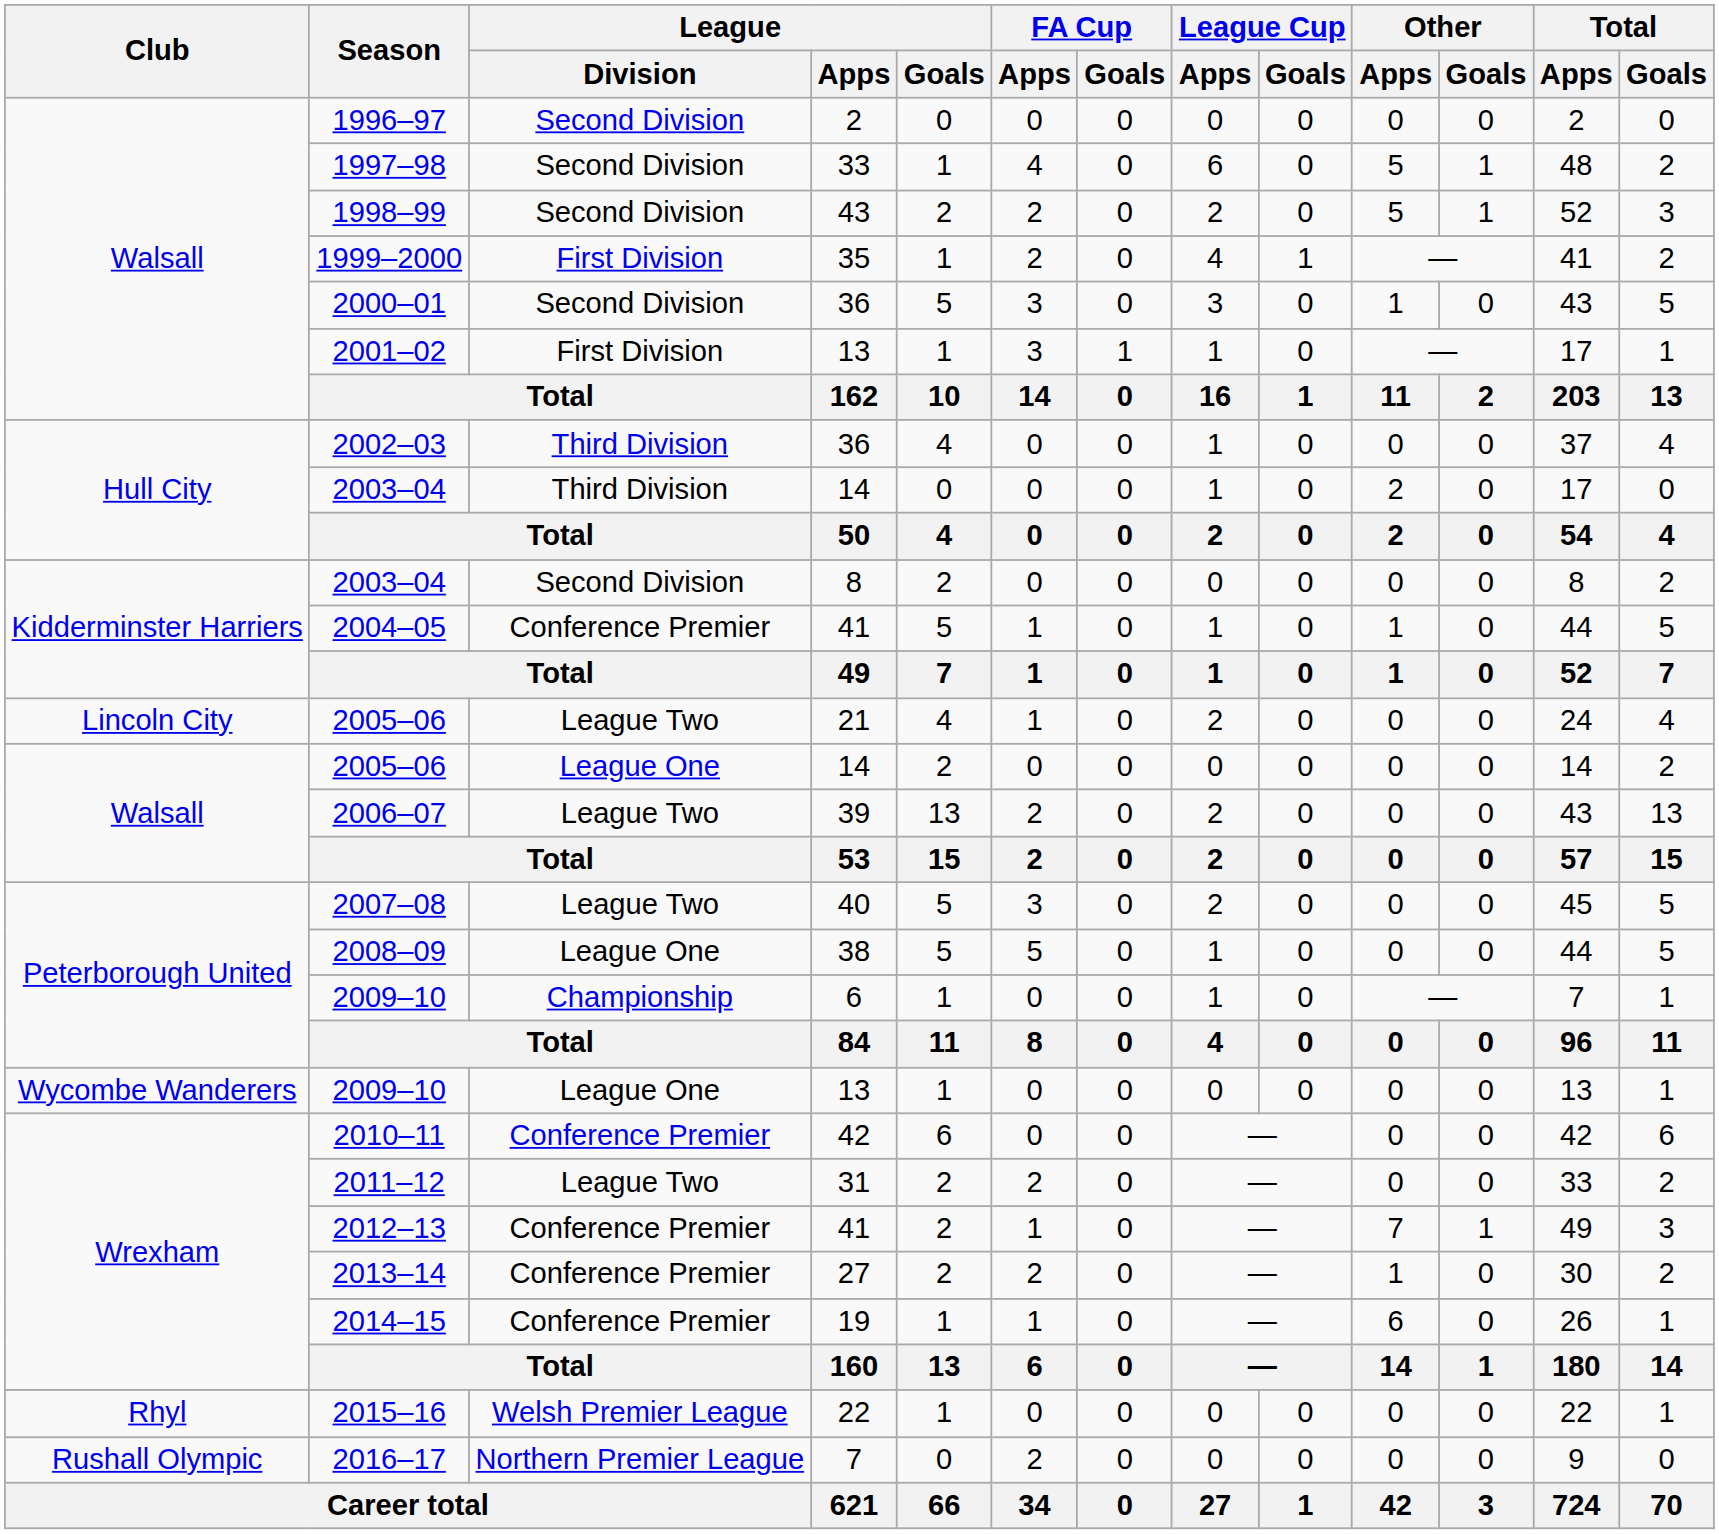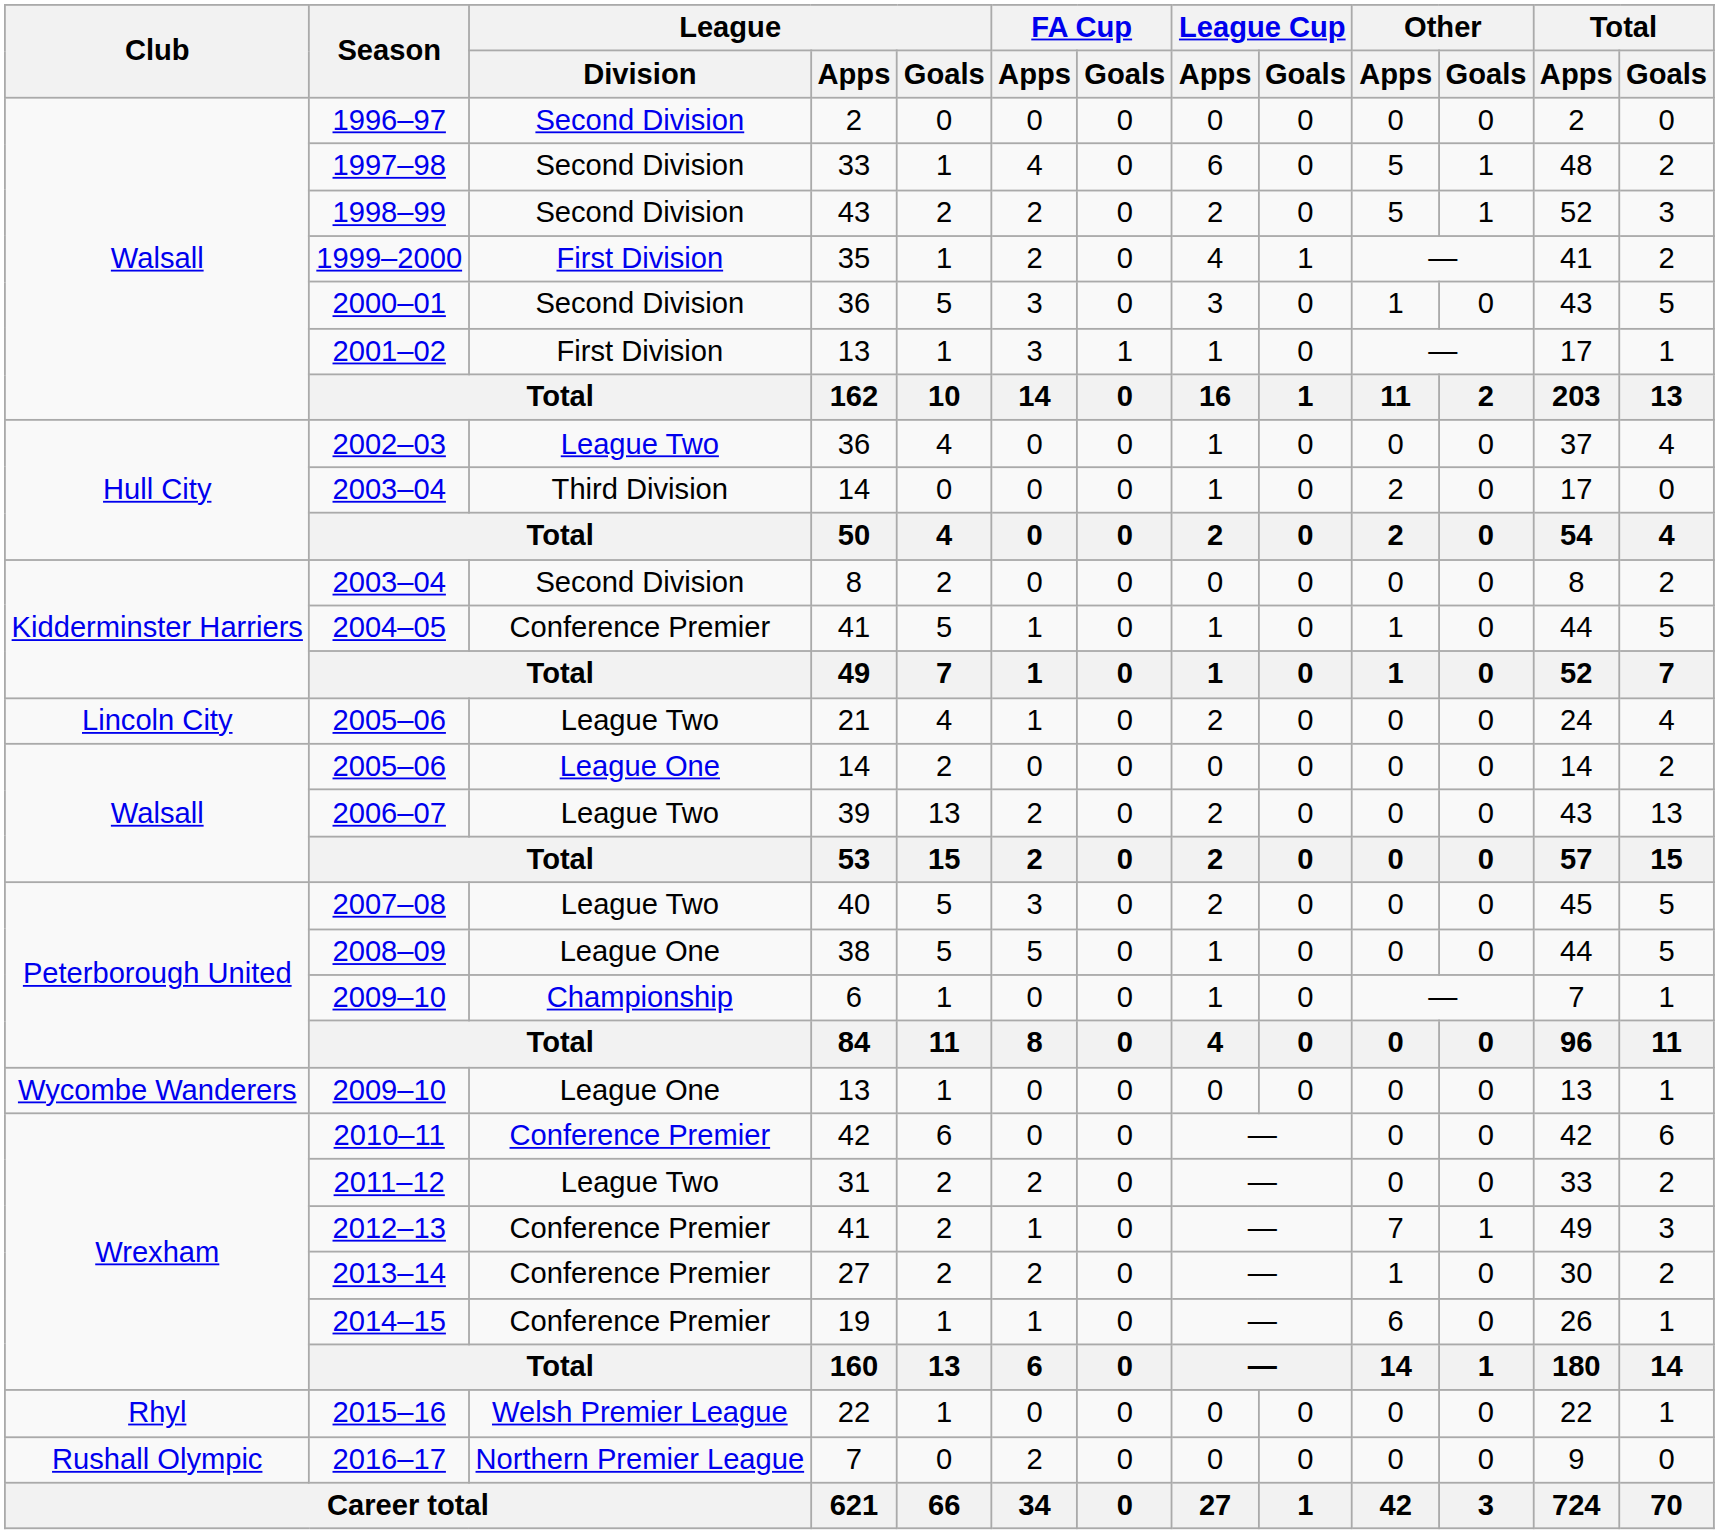2002–03 | League / Division: Third Division -> League Two
